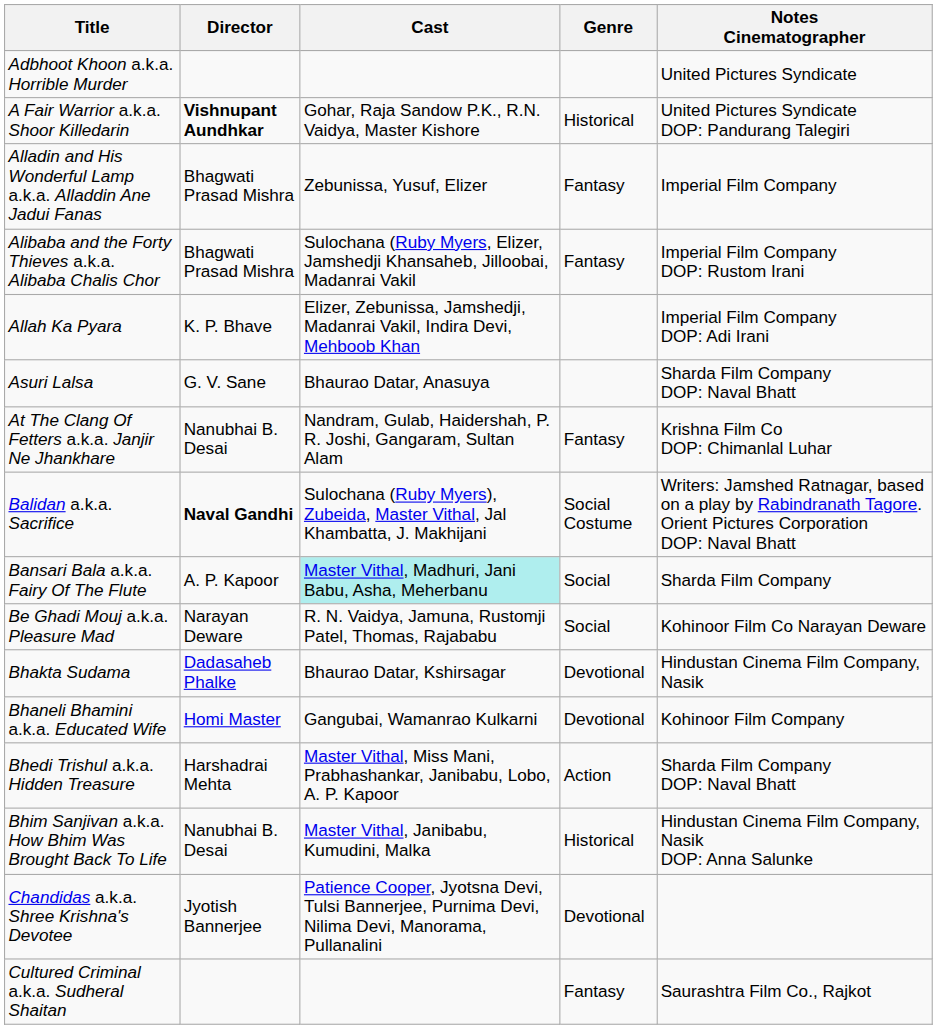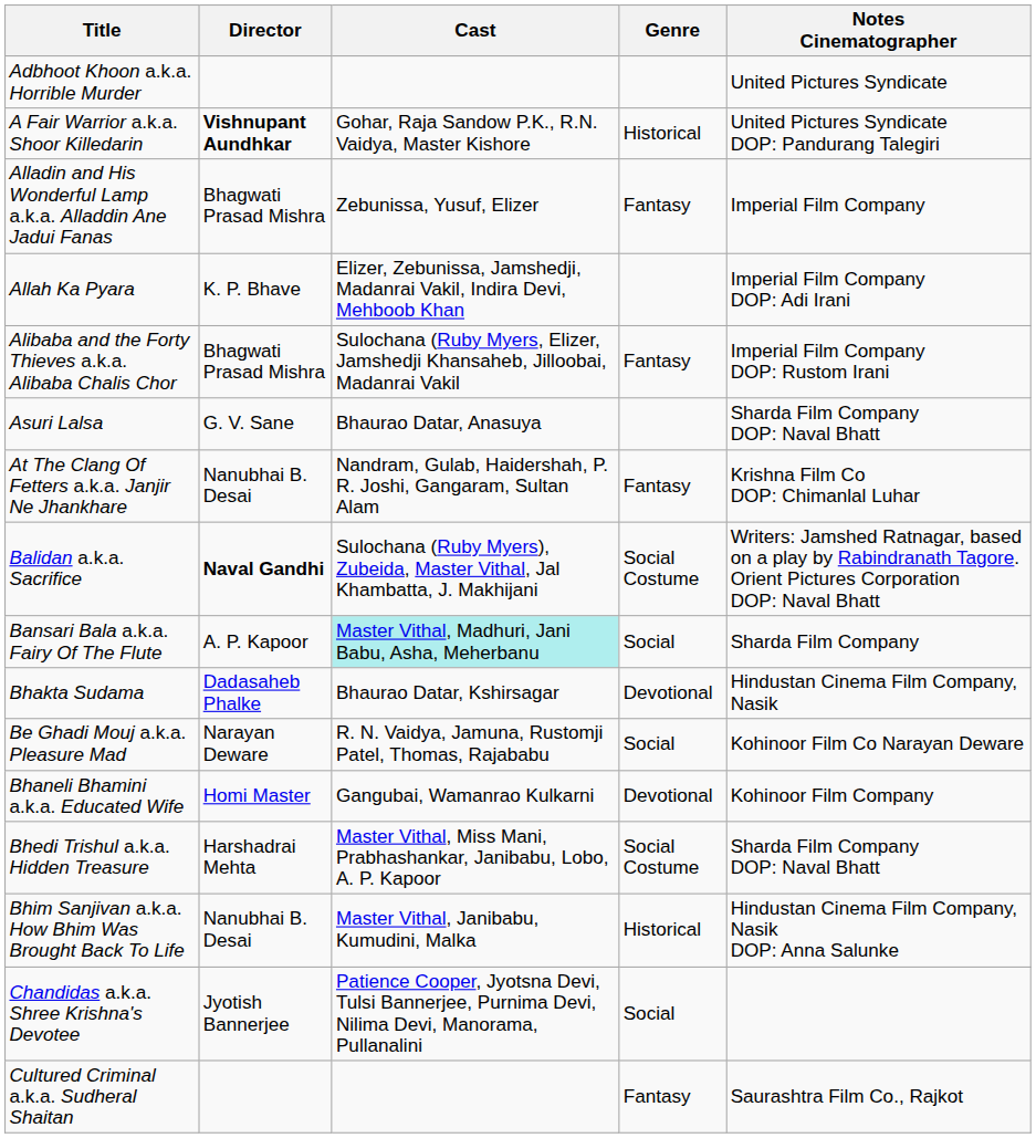rows swapped: Allah Ka Pyara <-> Alibaba and the Forty Thieves a.k.a. Alibaba Chalis Chor
rows swapped: Be Ghadi Mouj a.k.a. Pleasure Mad <-> Bhakta Sudama
Bhedi Trishul a.k.a. Hidden Treasure | Genre: Action -> Social Costume
Chandidas a.k.a. Shree Krishna's Devotee | Genre: Devotional -> Social
